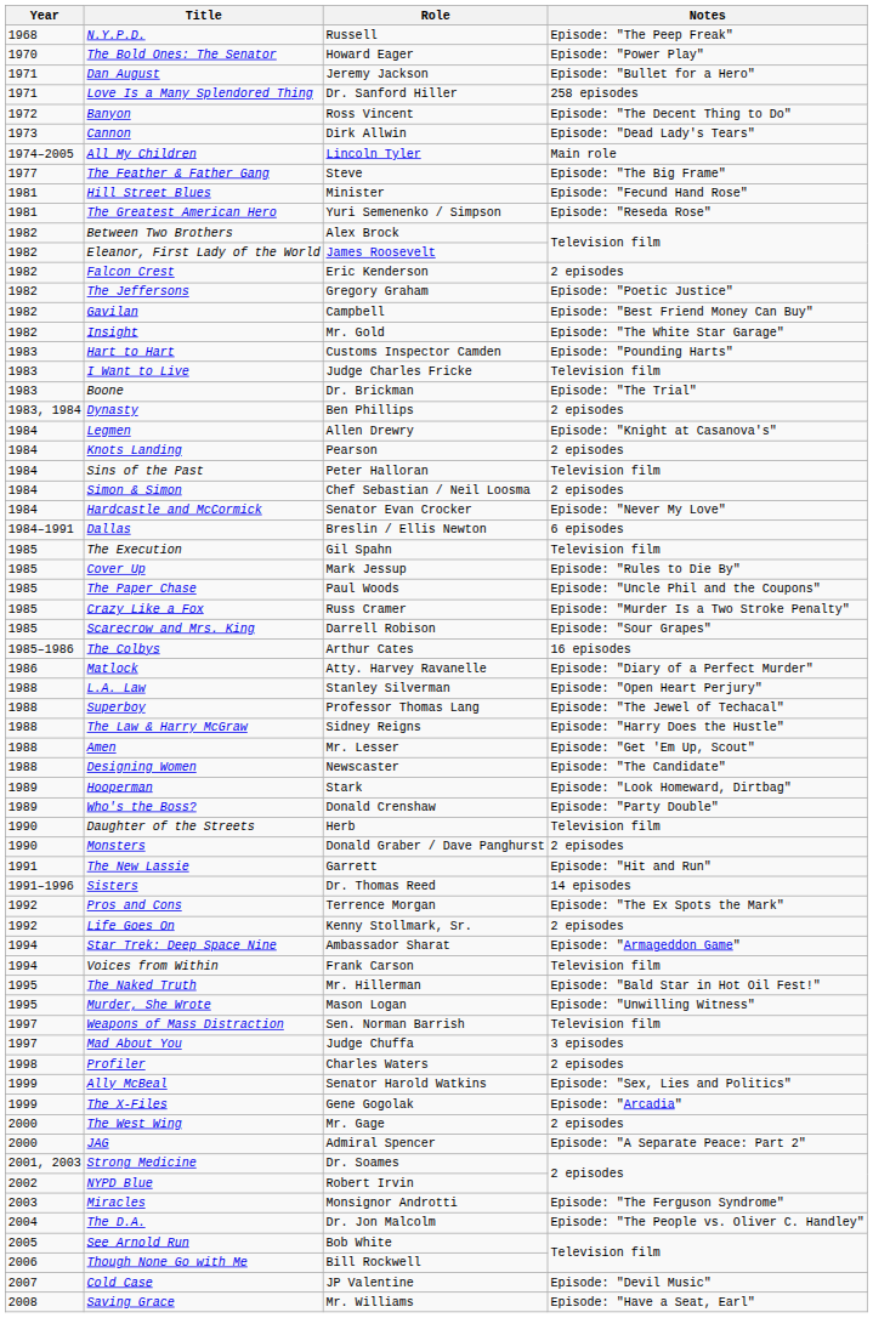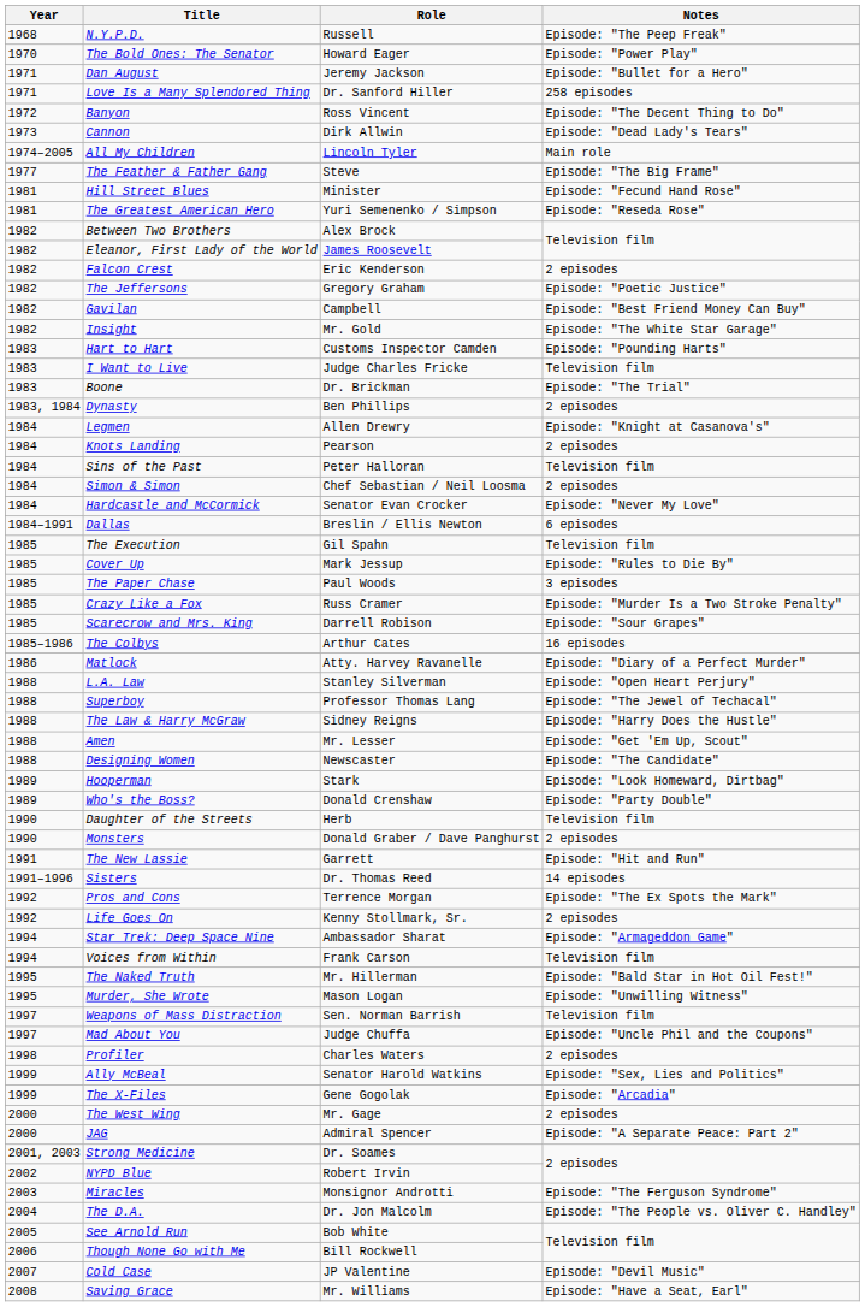The Paper Chase | Notes: Episode: "Uncle Phil and the Coupons" -> 3 episodes
Mad About You | Notes: 3 episodes -> Episode: "Uncle Phil and the Coupons"
